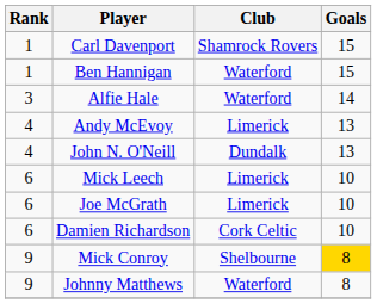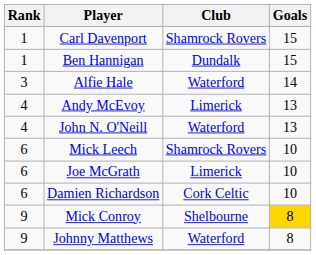Ben Hannigan | Club: Waterford -> Dundalk
John N. O'Neill | Club: Dundalk -> Waterford
Mick Leech | Club: Limerick -> Shamrock Rovers
